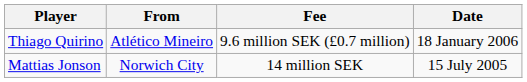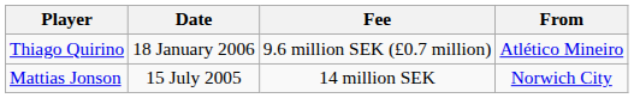columns swapped: From <-> Date
